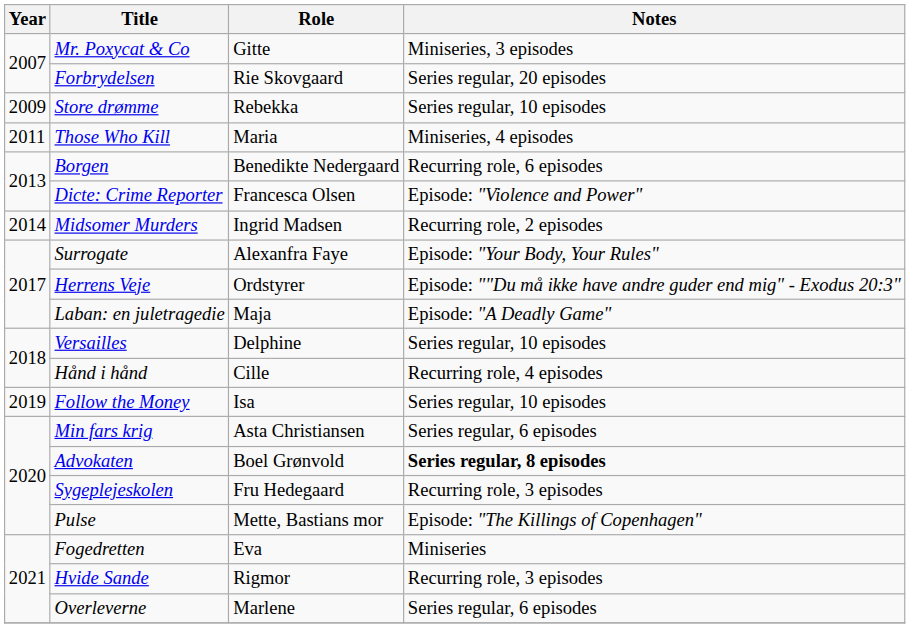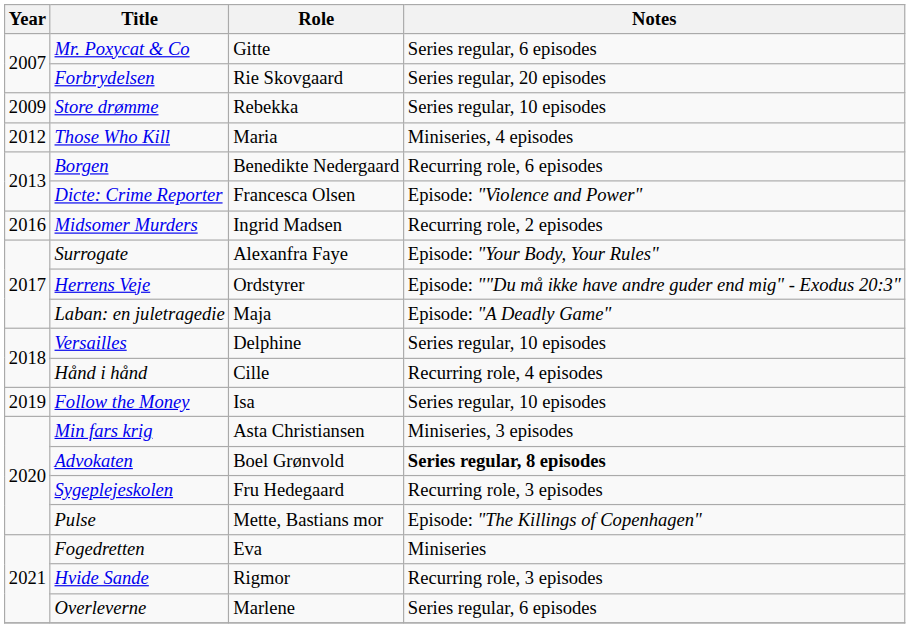Mr. Poxycat & Co | Notes: Miniseries, 3 episodes -> Series regular, 6 episodes
Those Who Kill | Year: 2011 -> 2012
Midsomer Murders | Year: 2014 -> 2016
Min fars krig | Notes: Series regular, 6 episodes -> Miniseries, 3 episodes
